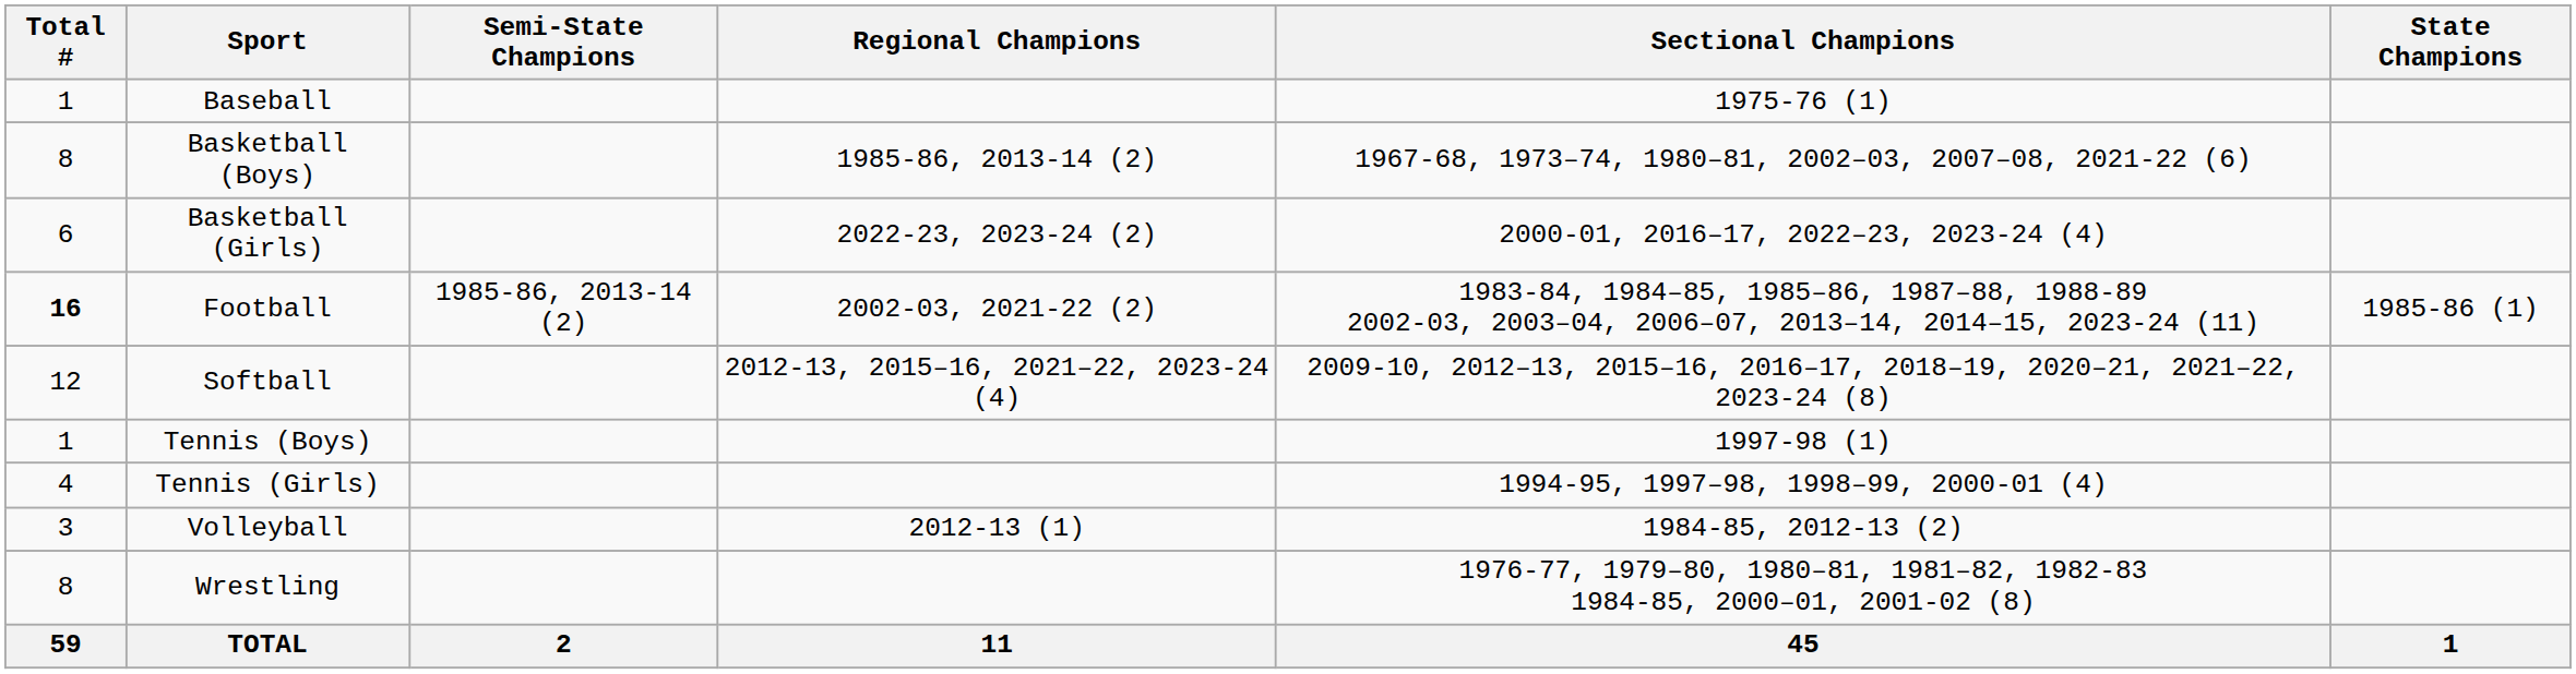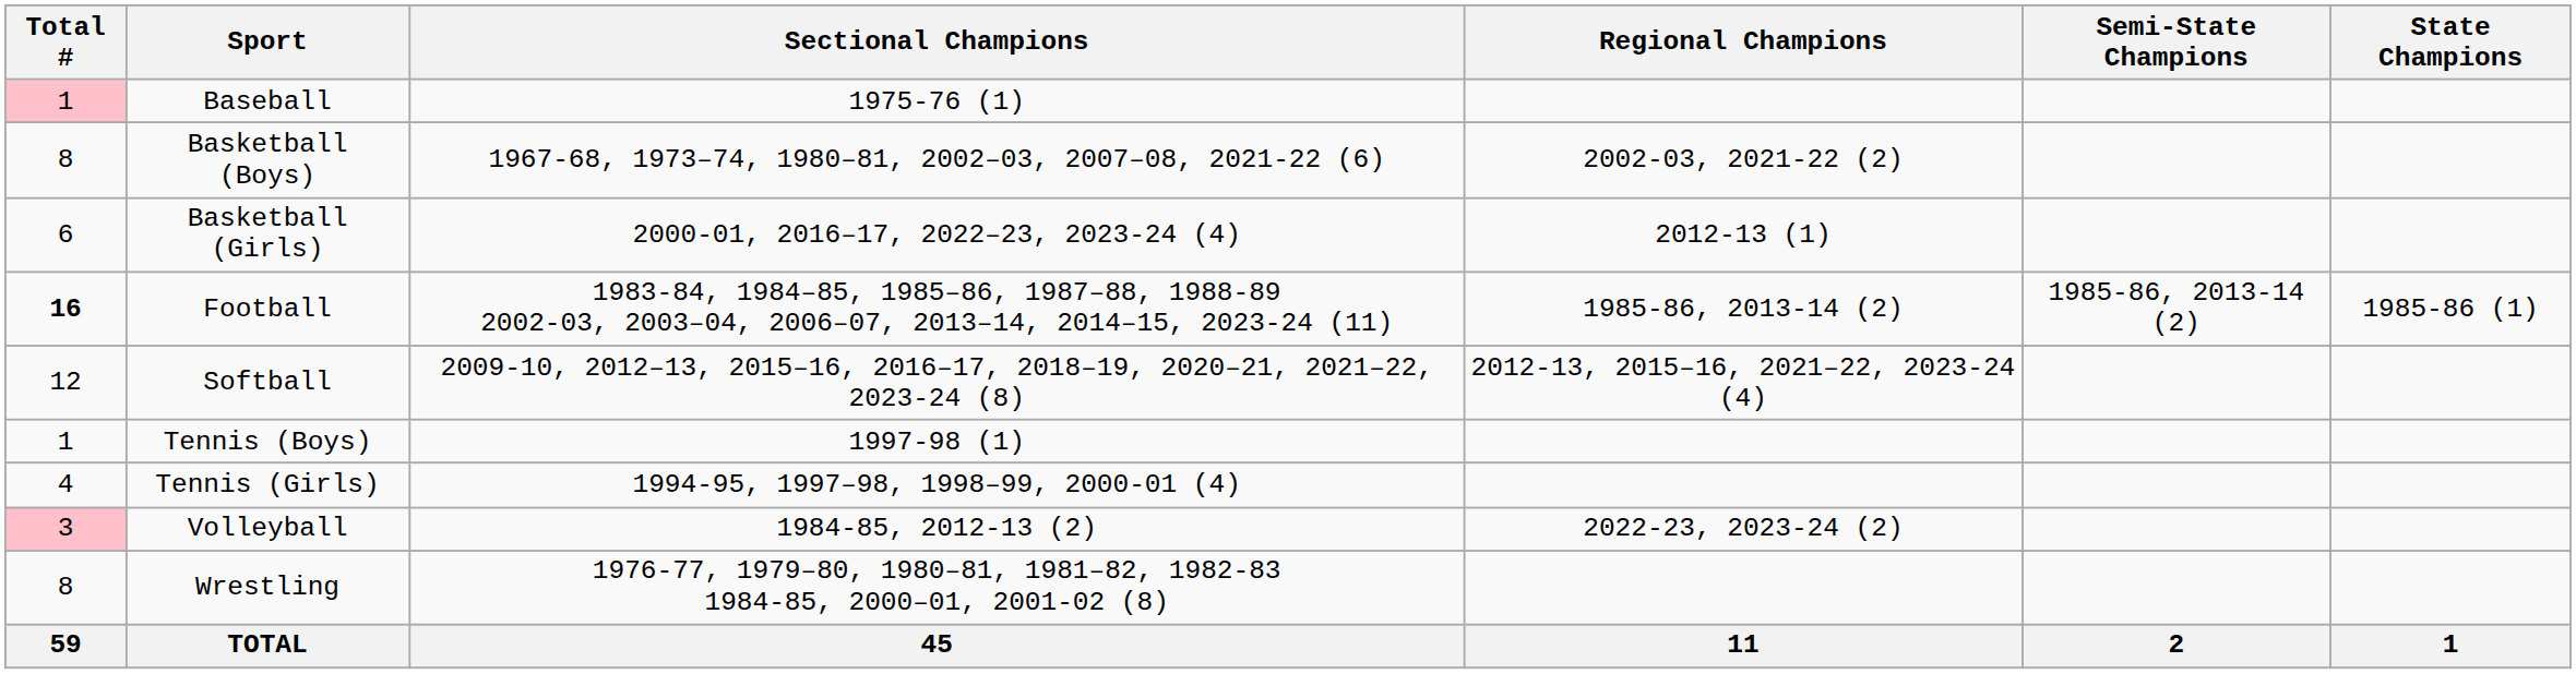columns swapped: Sectional Champions <-> Semi-State Champions
Baseball | Total #: no background -> pink background
Basketball (Boys) | Regional Champions: 1985-86, 2013-14 (2) -> 2002-03, 2021-22 (2)
Basketball (Girls) | Regional Champions: 2022-23, 2023-24 (2) -> 2012-13 (1)
Football | Regional Champions: 2002-03, 2021-22 (2) -> 1985-86, 2013-14 (2)
Volleyball | Total #: no background -> pink background
Volleyball | Regional Champions: 2012-13 (1) -> 2022-23, 2023-24 (2)
